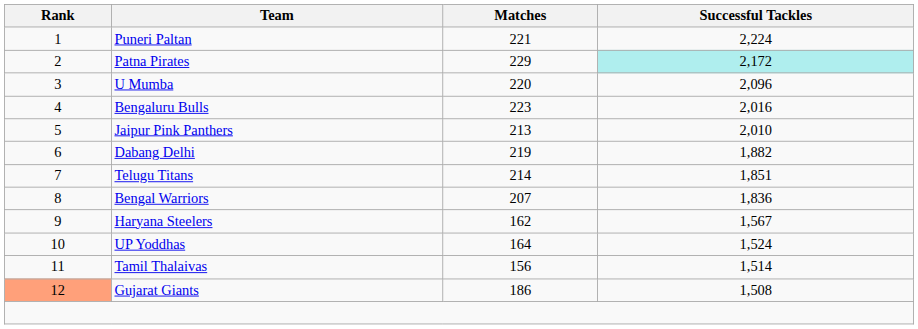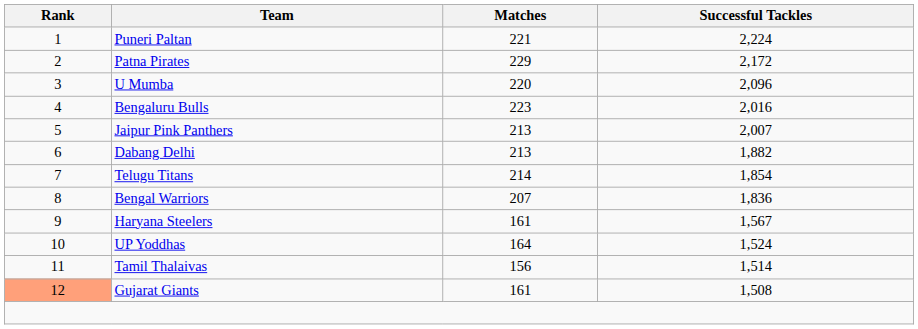Patna Pirates | Successful Tackles: paleturquoise background -> no background
Jaipur Pink Panthers | Successful Tackles: 2,010 -> 2,007
Dabang Delhi | Matches: 219 -> 213
Telugu Titans | Successful Tackles: 1,851 -> 1,854
Haryana Steelers | Matches: 162 -> 161
Gujarat Giants | Matches: 186 -> 161
